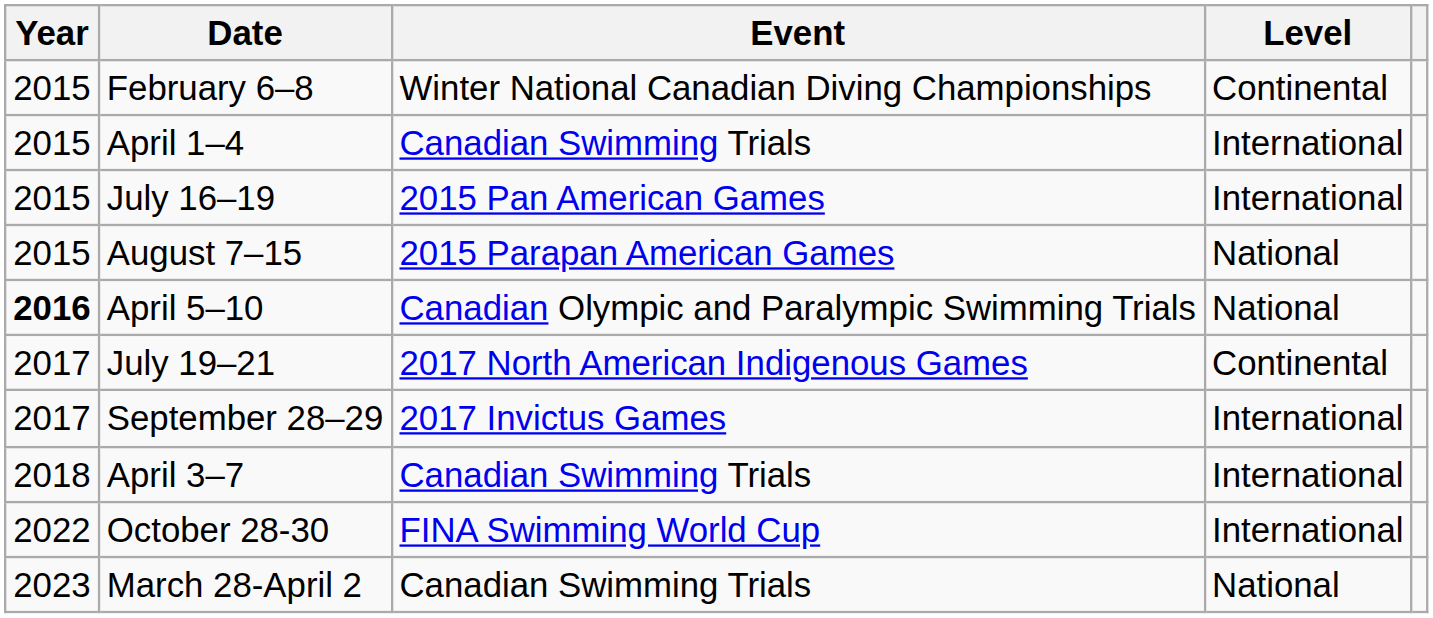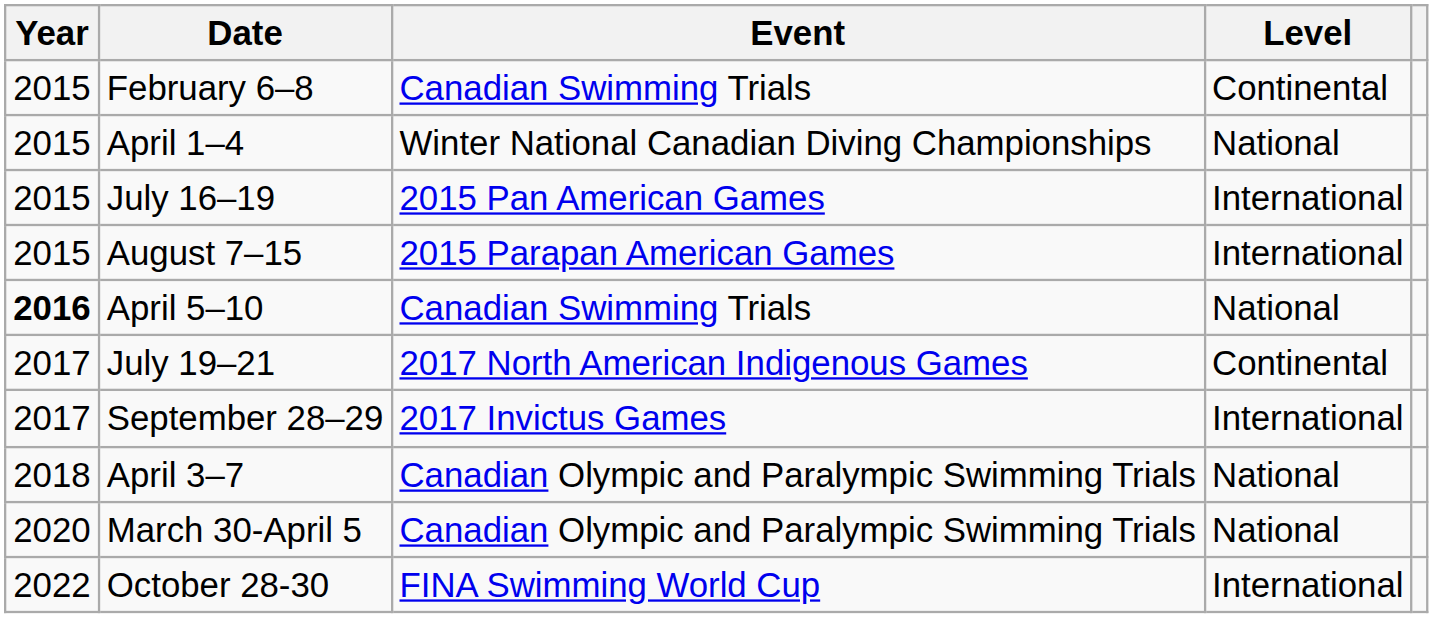February 6–8 | Event: Winter National Canadian Diving Championships -> Canadian Swimming Trials
April 1–4 | Event: Canadian Swimming Trials -> Winter National Canadian Diving Championships
April 1–4 | Level: International -> National
August 7–15 | Level: National -> International
April 5–10 | Event: Canadian Olympic and Paralympic Swimming Trials -> Canadian Swimming Trials
April 3–7 | Event: Canadian Swimming Trials -> Canadian Olympic and Paralympic Swimming Trials
April 3–7 | Level: International -> National
+ row: 2020 | March 30-April 5 | Canadian Olympic and Paralympic Swimming Trials | National
- row: 2023 | March 28-April 2 | Canadian Swimming Trials | National
